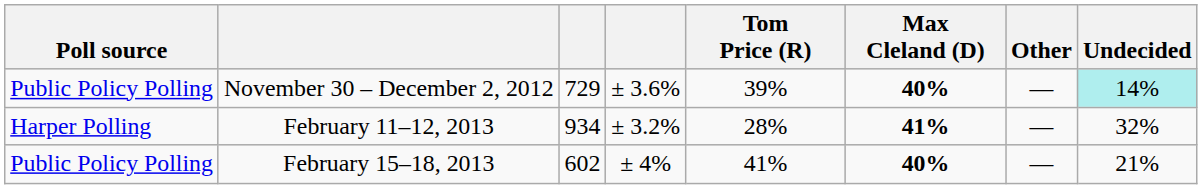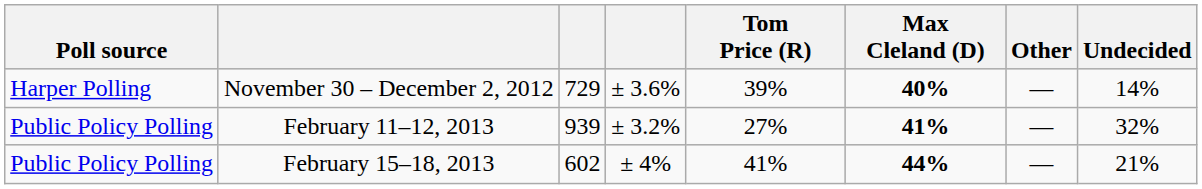November 30 – December 2, 2012 | Poll source: Public Policy Polling -> Harper Polling
November 30 – December 2, 2012 | Undecided: paleturquoise background -> no background
February 11–12, 2013 | Poll source: Harper Polling -> Public Policy Polling
February 11–12, 2013 | column 3: 934 -> 939
February 11–12, 2013 | Tom Price (R): 28% -> 27%
February 15–18, 2013 | Max Cleland (D): 40% -> 44%
